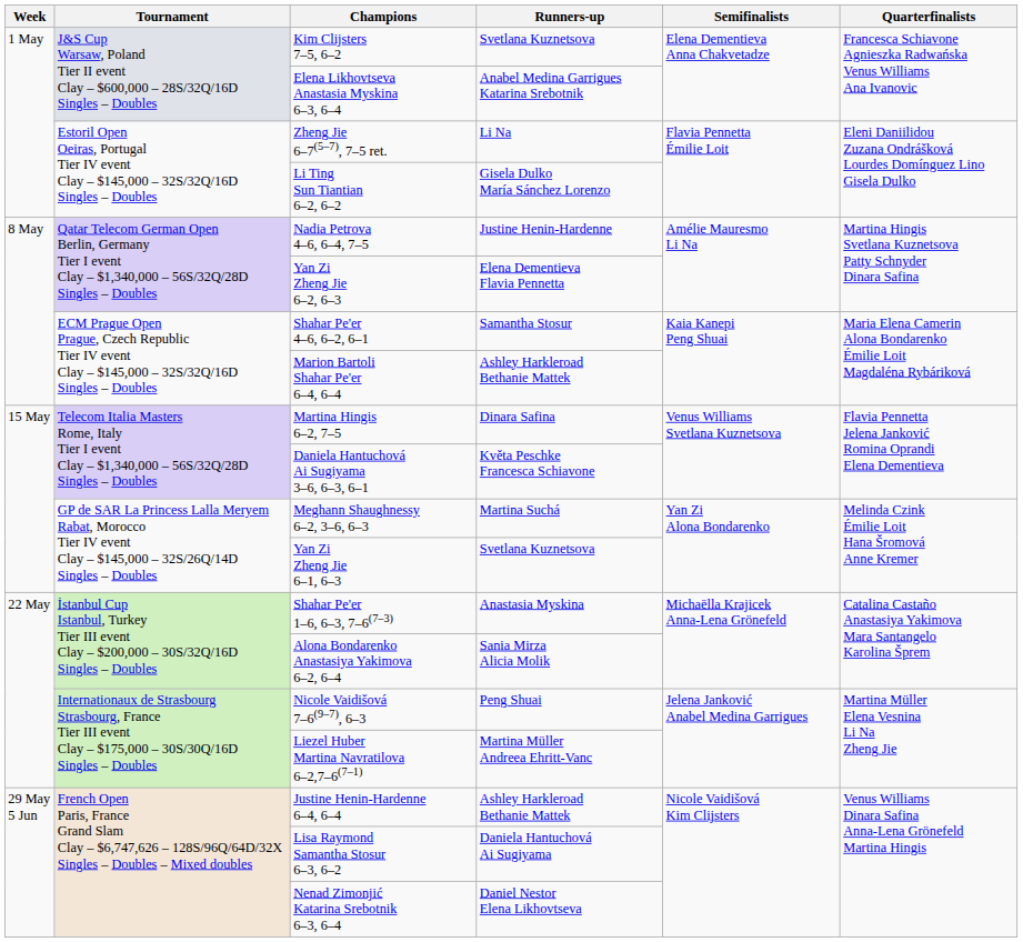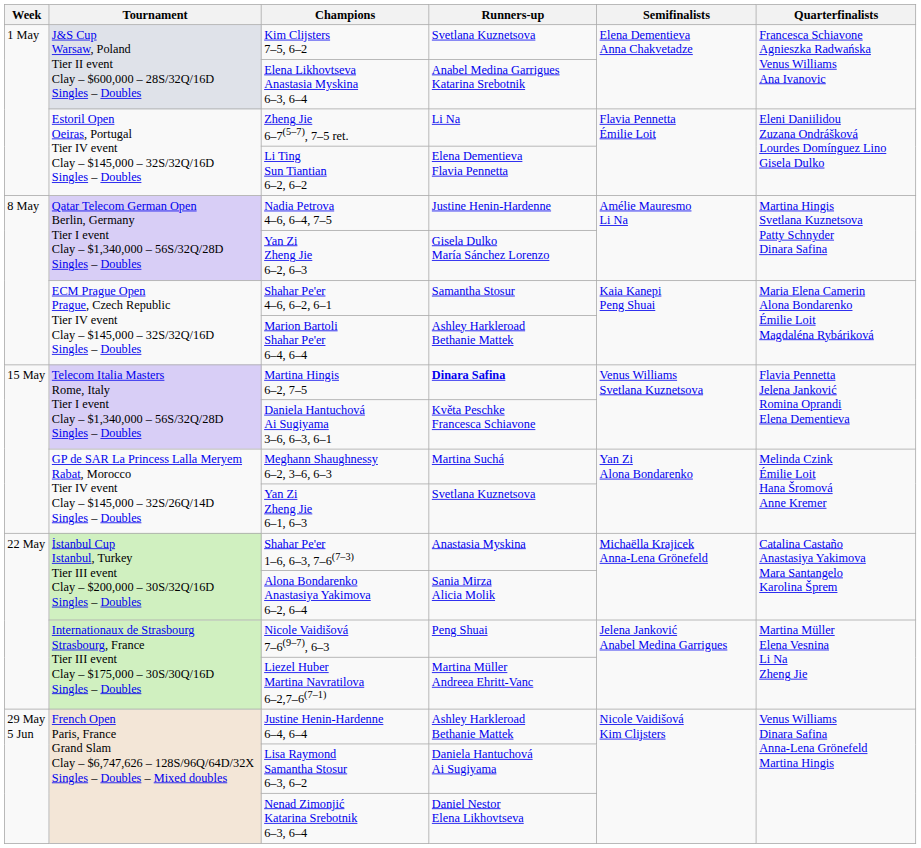Li Ting Sun Tiantian 6–2, 6–2 | Runners-up: Gisela Dulko María Sánchez Lorenzo -> Elena Dementieva Flavia Pennetta
Yan Zi Zheng Jie 6–2, 6–3 | Runners-up: Elena Dementieva Flavia Pennetta -> Gisela Dulko María Sánchez Lorenzo
Martina Hingis 6–2, 7–5 | Runners-up: normal -> bold
